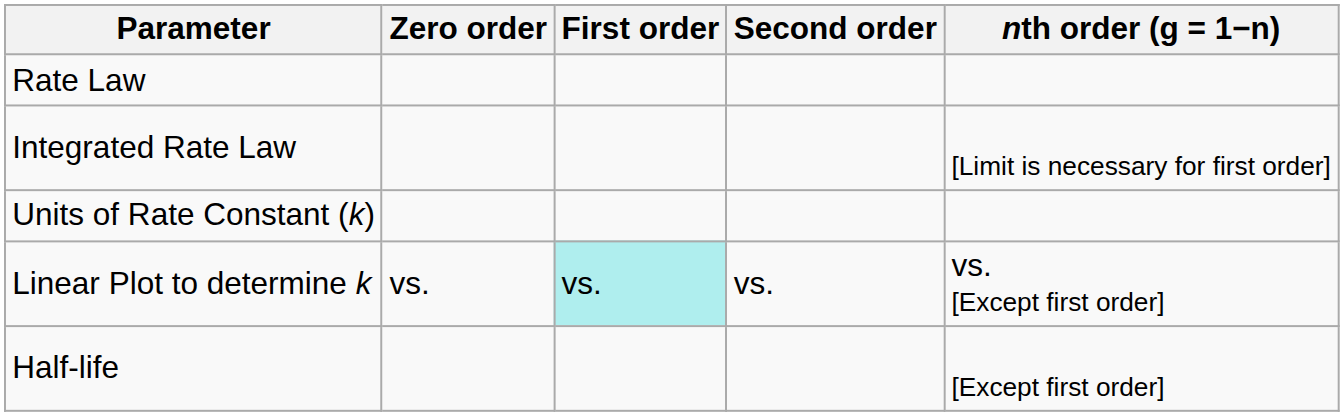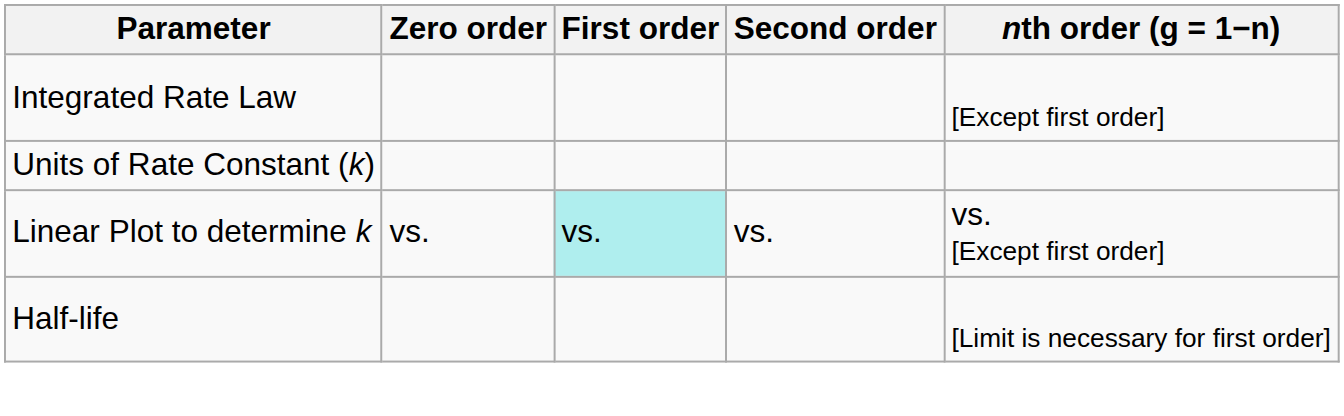- row: Rate Law
Integrated Rate Law | nth order (g = 1−n): [Limit is necessary for first order] -> [Except first order]
Half-life | nth order (g = 1−n): [Except first order] -> [Limit is necessary for first order]
